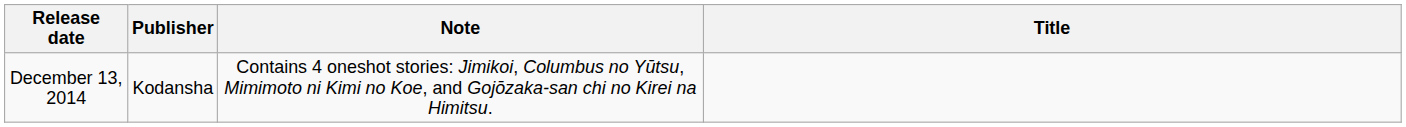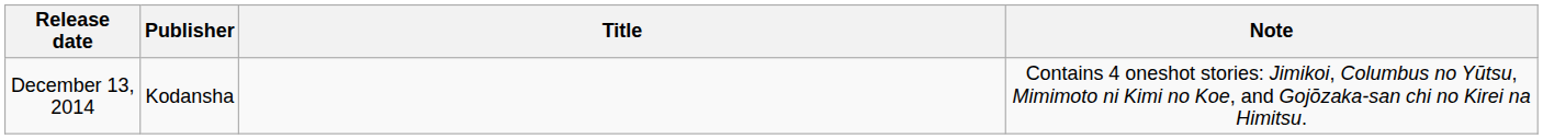columns swapped: Title <-> Note
